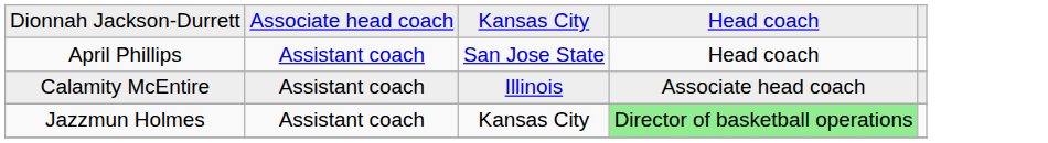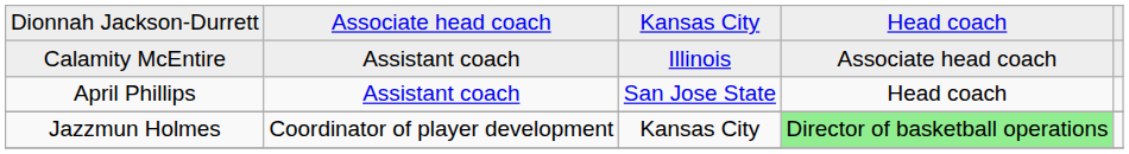rows swapped: April Phillips <-> Calamity McEntire
Jazzmun Holmes | column 2: Assistant coach -> Coordinator of player development
